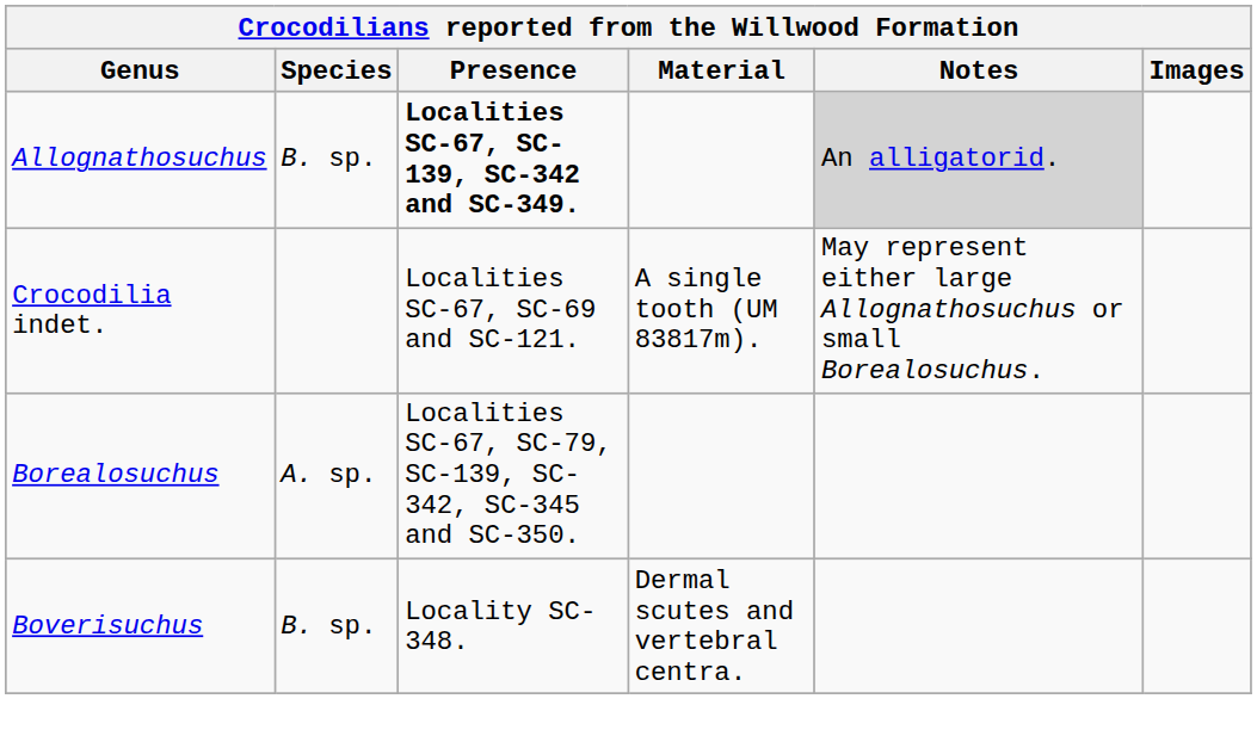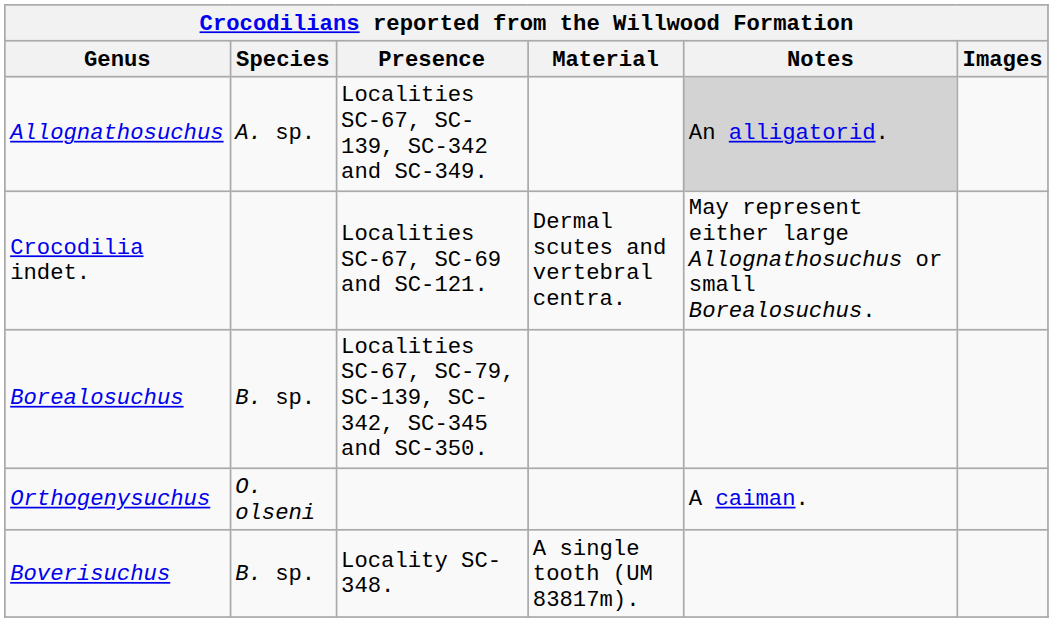Allognathosuchus | Species: B. sp. -> A. sp.
Allognathosuchus | Presence: bold -> normal
Crocodilia indet. | Material: A single tooth (UM 83817m). -> Dermal scutes and vertebral centra.
Borealosuchus | Species: A. sp. -> B. sp.
+ row: Orthogenysuchus | O. olseni | A caiman.
Boverisuchus | Material: Dermal scutes and vertebral centra. -> A single tooth (UM 83817m).
